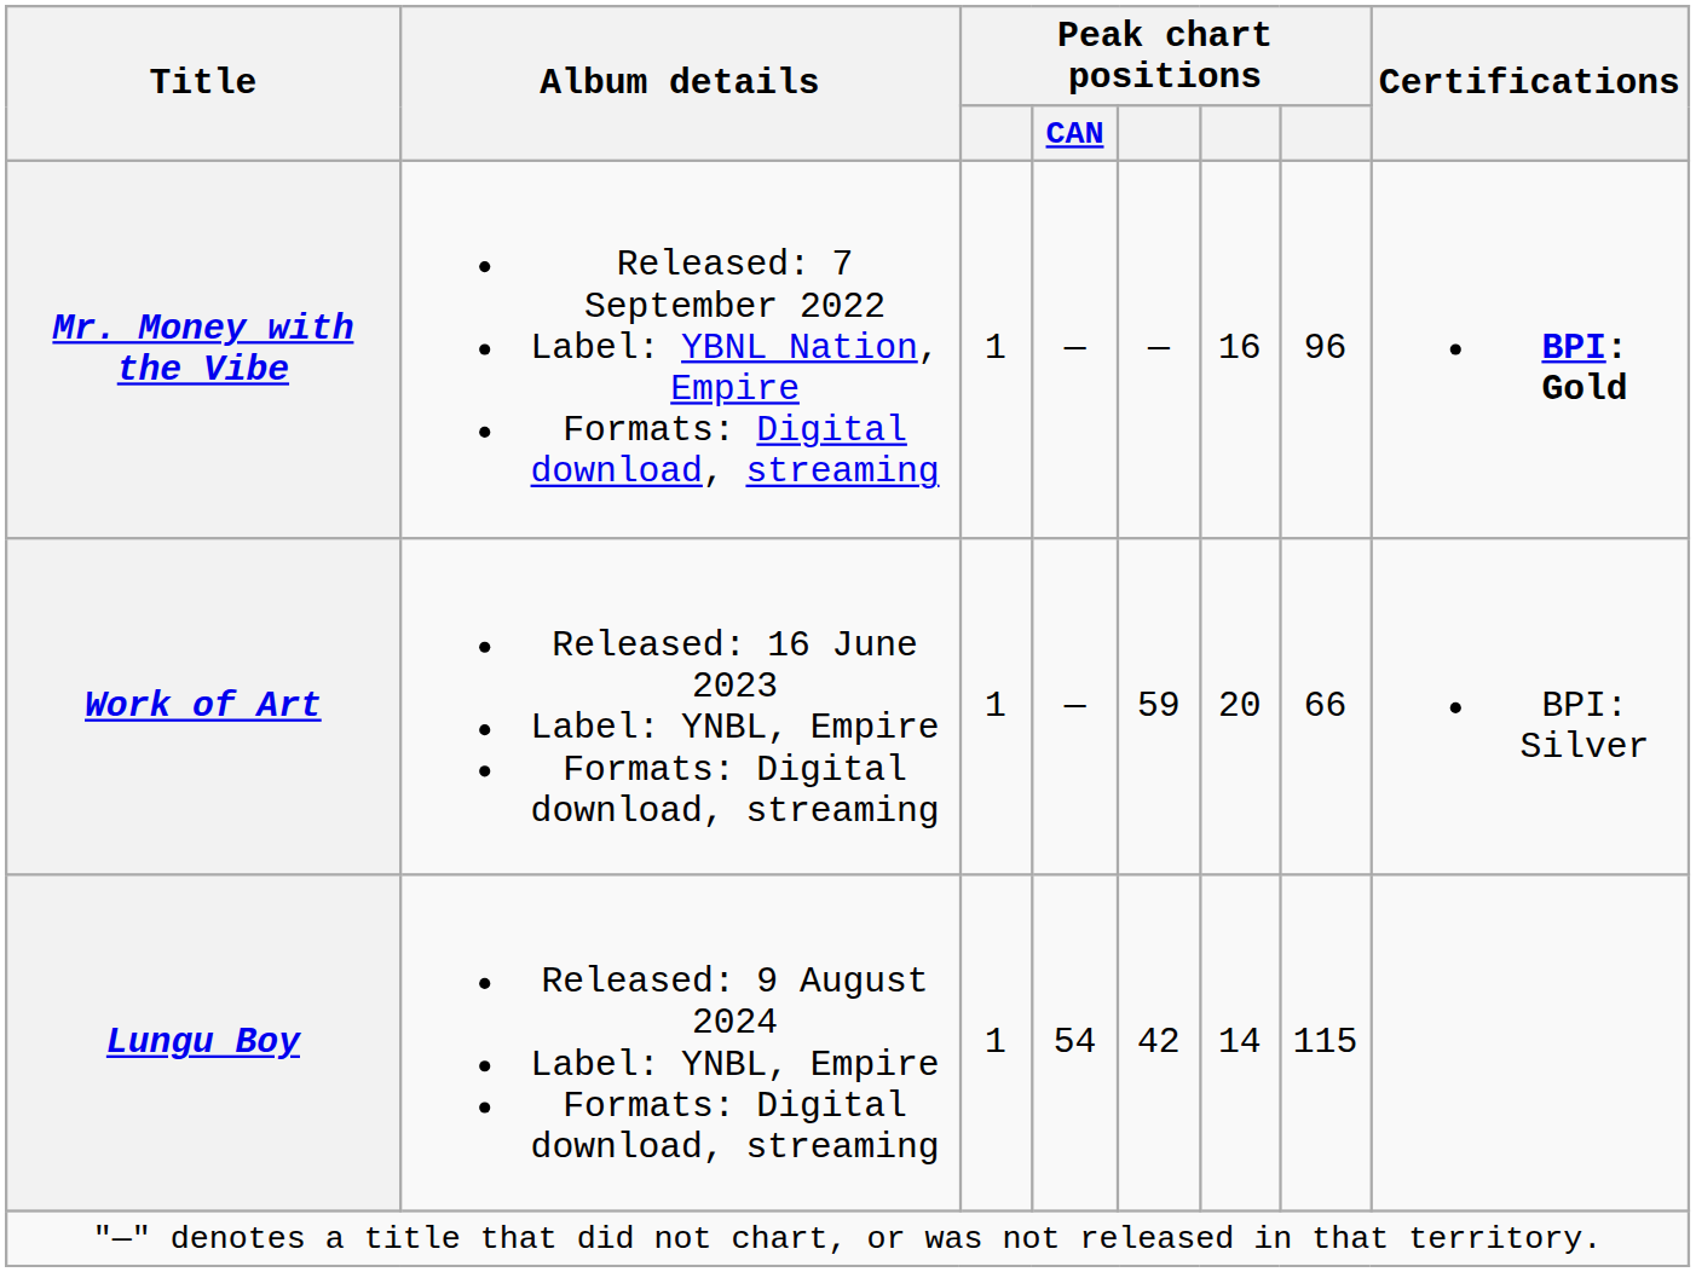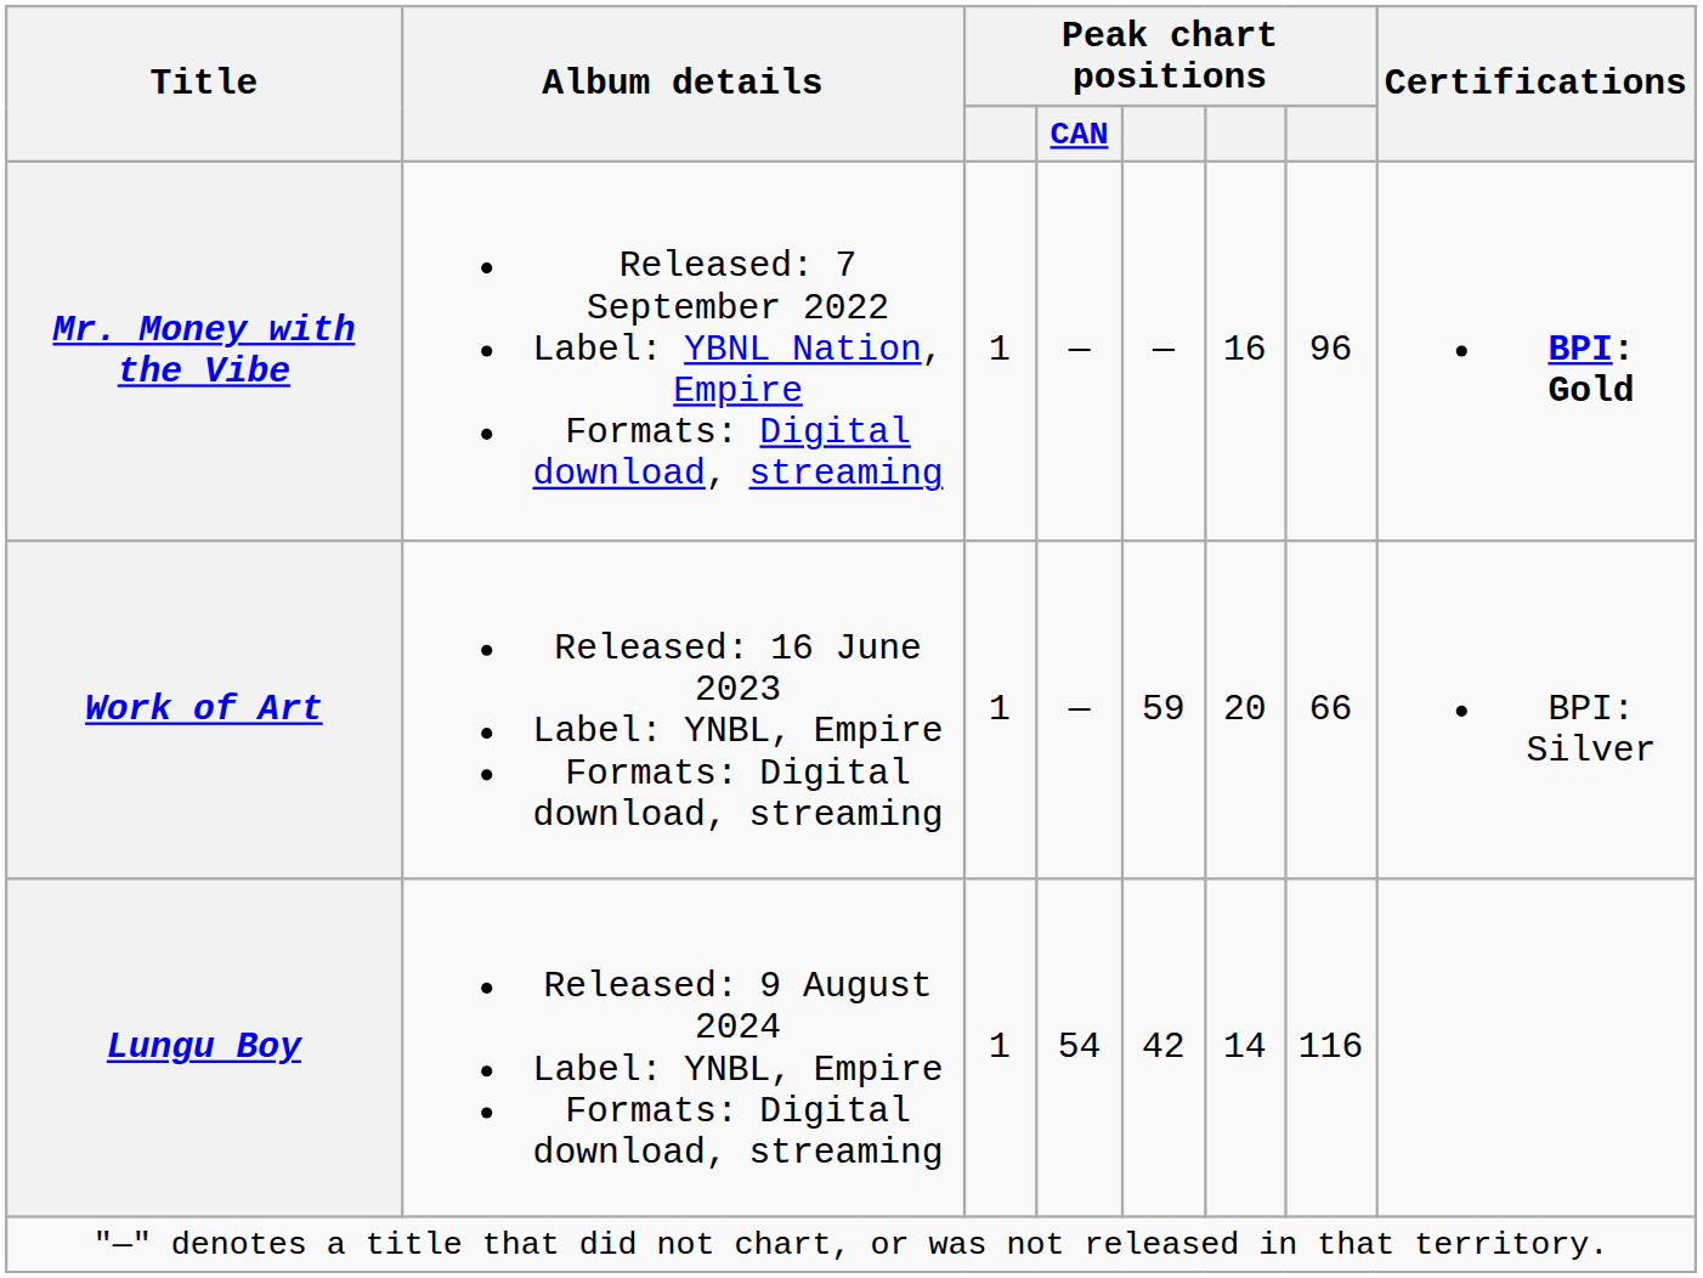Lungu Boy | column 7: 115 -> 116
